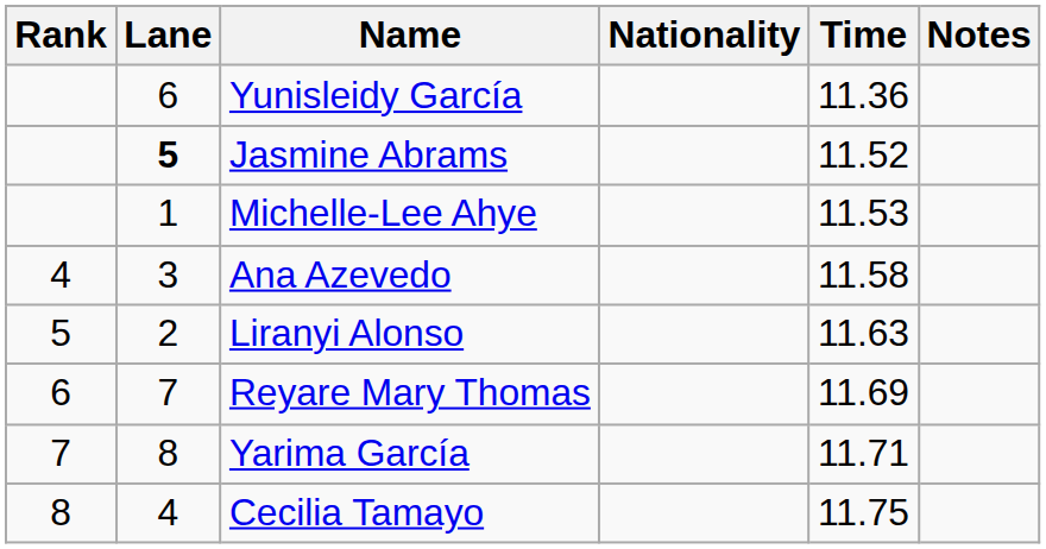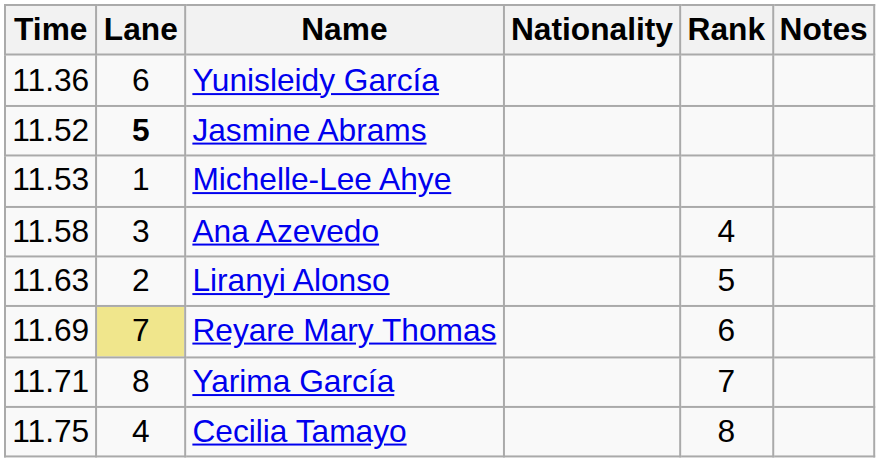columns swapped: Rank <-> Time
Reyare Mary Thomas | Lane: no background -> khaki background
